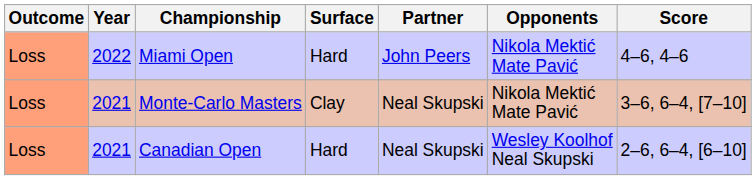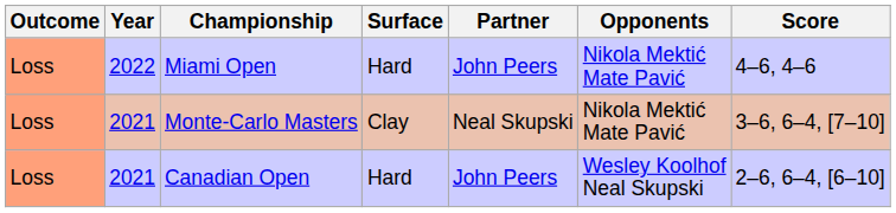Canadian Open | Partner: Neal Skupski -> John Peers
